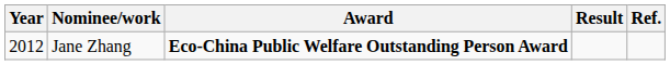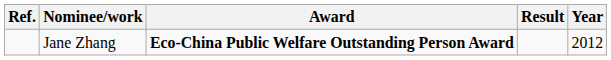columns swapped: Year <-> Ref.
